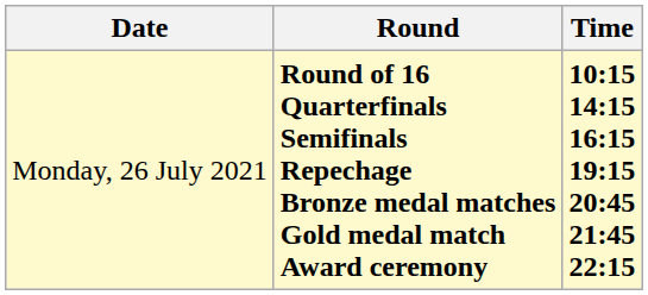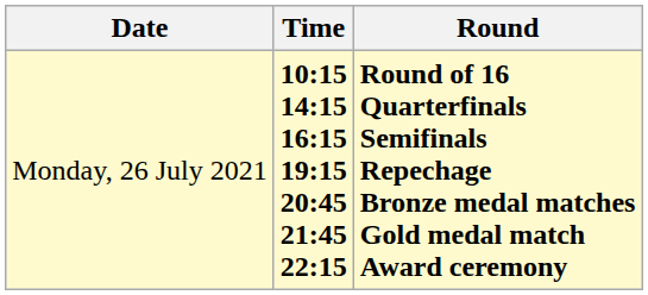columns swapped: Time <-> Round
